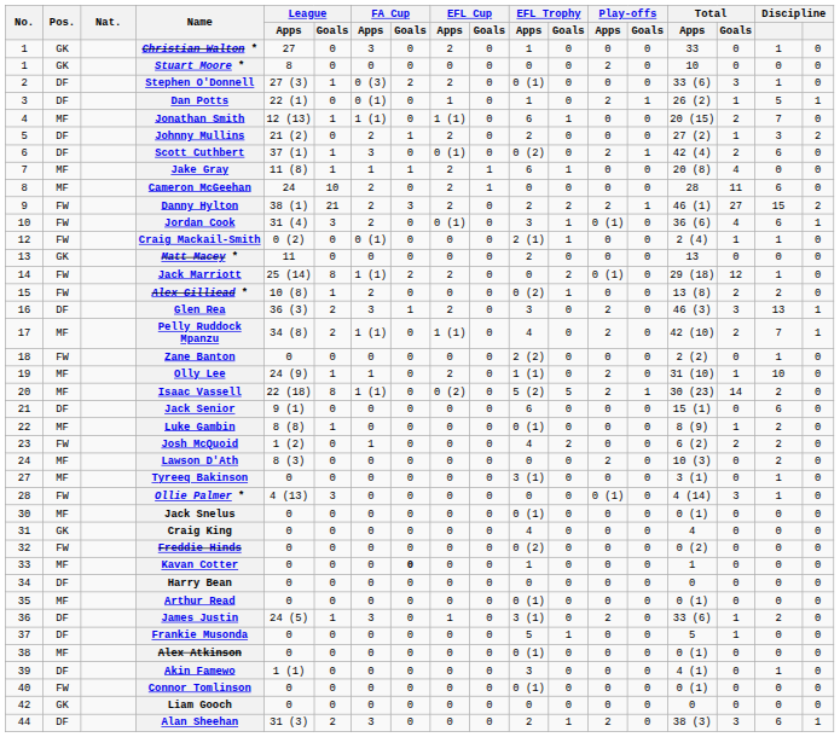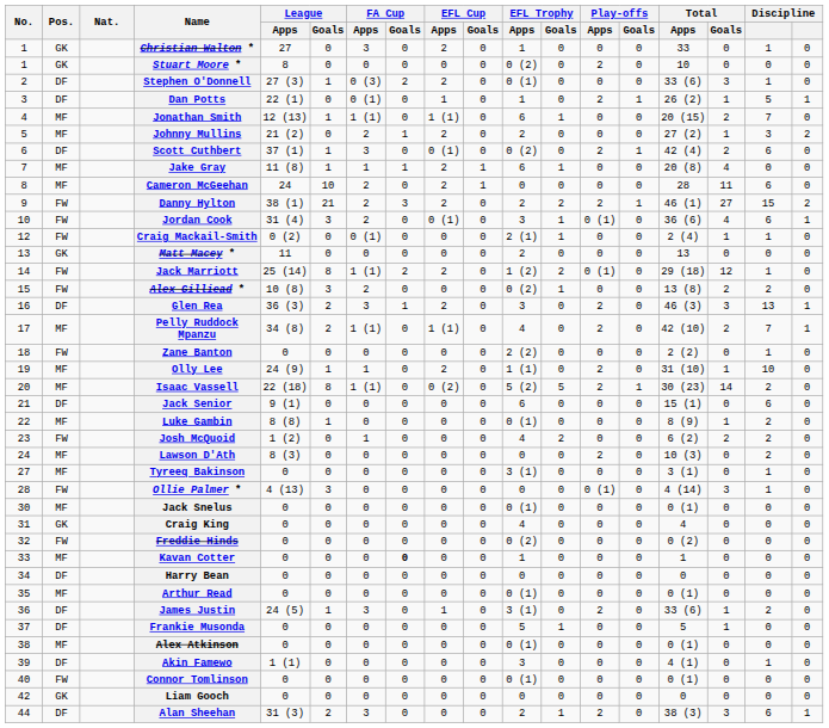Stuart Moore * | EFL Trophy / Apps: 0 -> 0 (2)
Johnny Mullins | Pos.: DF -> MF
Jack Marriott | EFL Trophy / Apps: 0 -> 1 (2)
Alex Gilliead * | League / Goals: 1 -> 3
